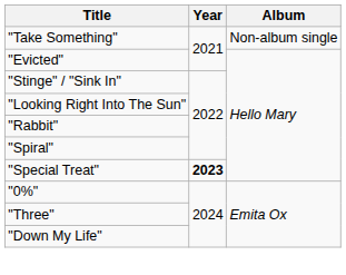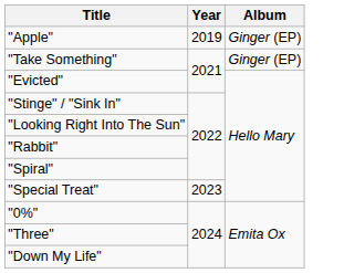+ row: "Apple" | 2019 | Ginger (EP)
"Take Something" | Album: Non-album single -> Ginger (EP)
"Special Treat" | Year: bold -> normal
